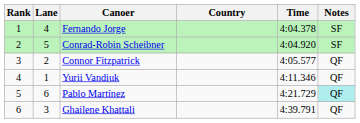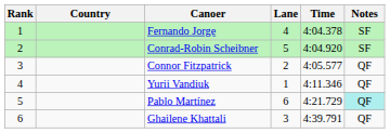columns swapped: Lane <-> Country
